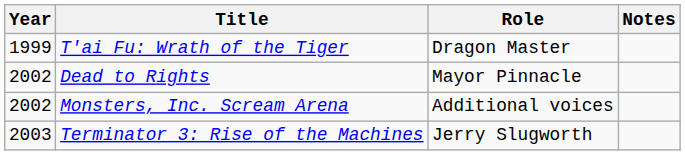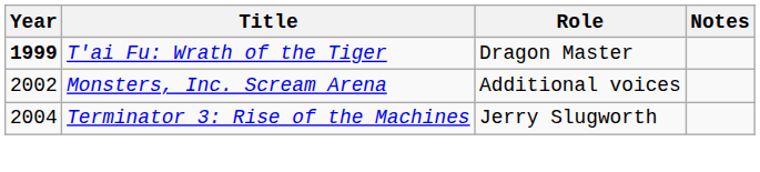T'ai Fu: Wrath of the Tiger | Year: normal -> bold
- row: 2002 | Dead to Rights | Mayor Pinnacle
Terminator 3: Rise of the Machines | Year: 2003 -> 2004
